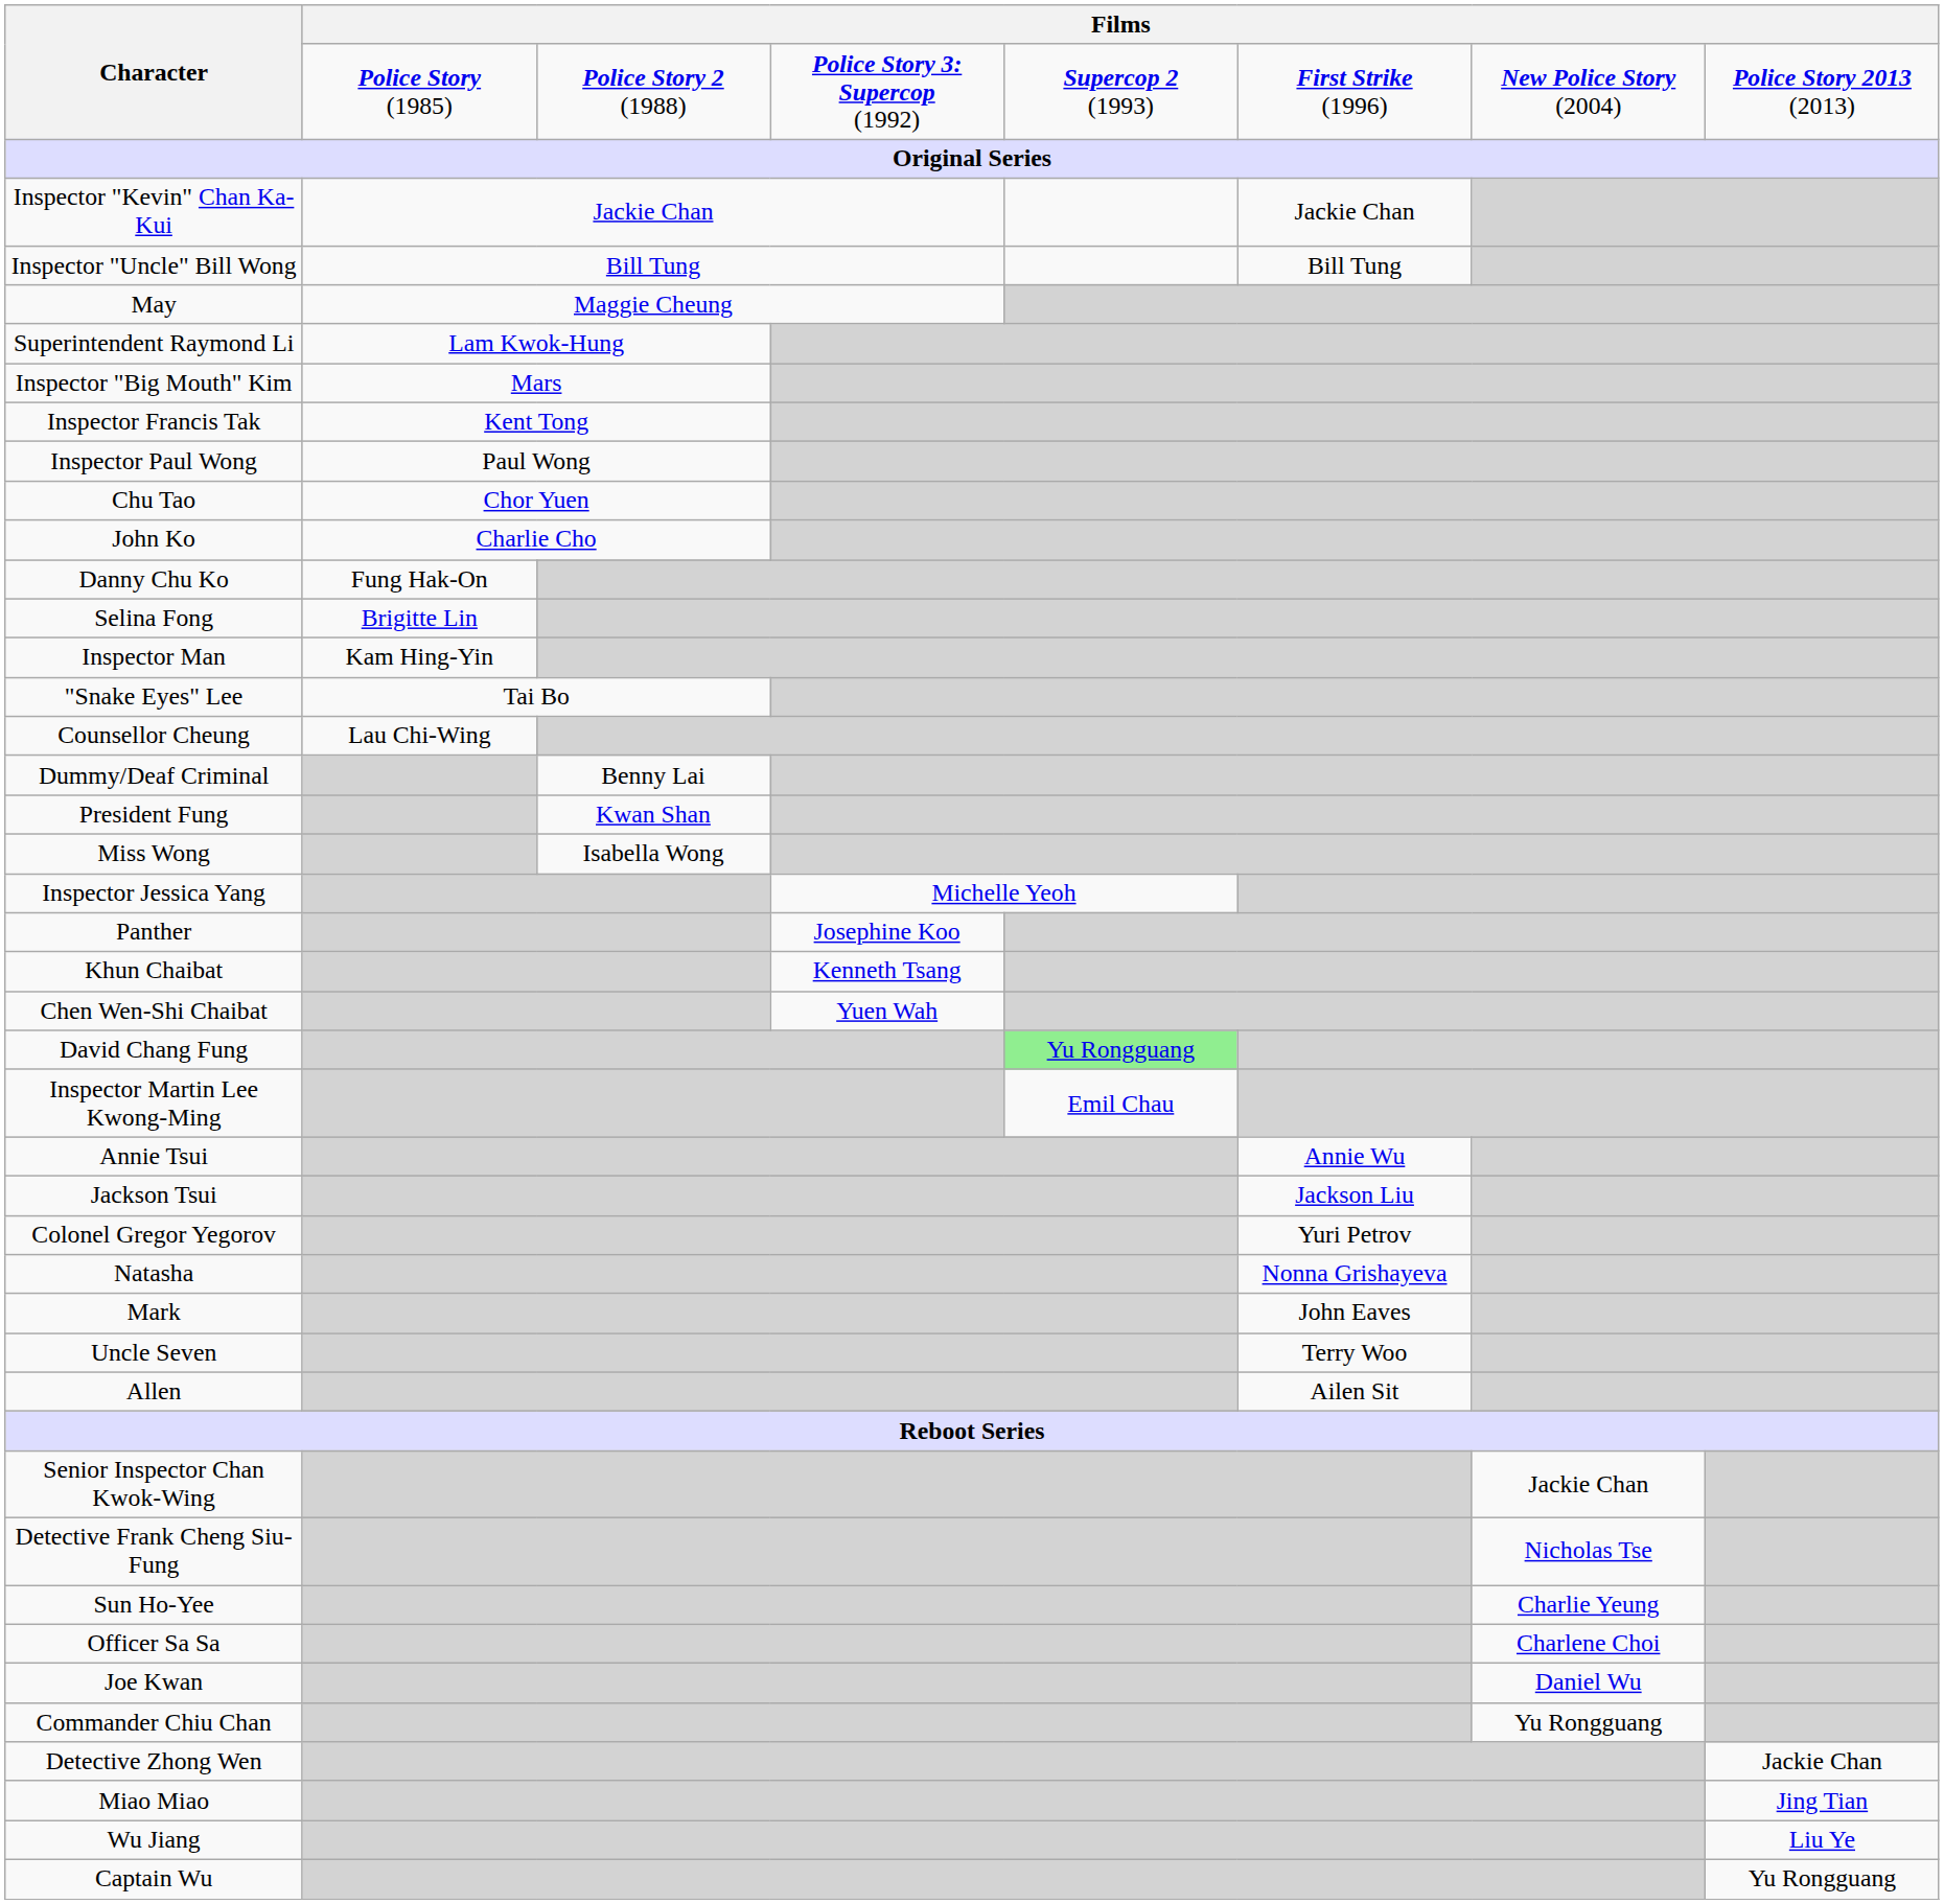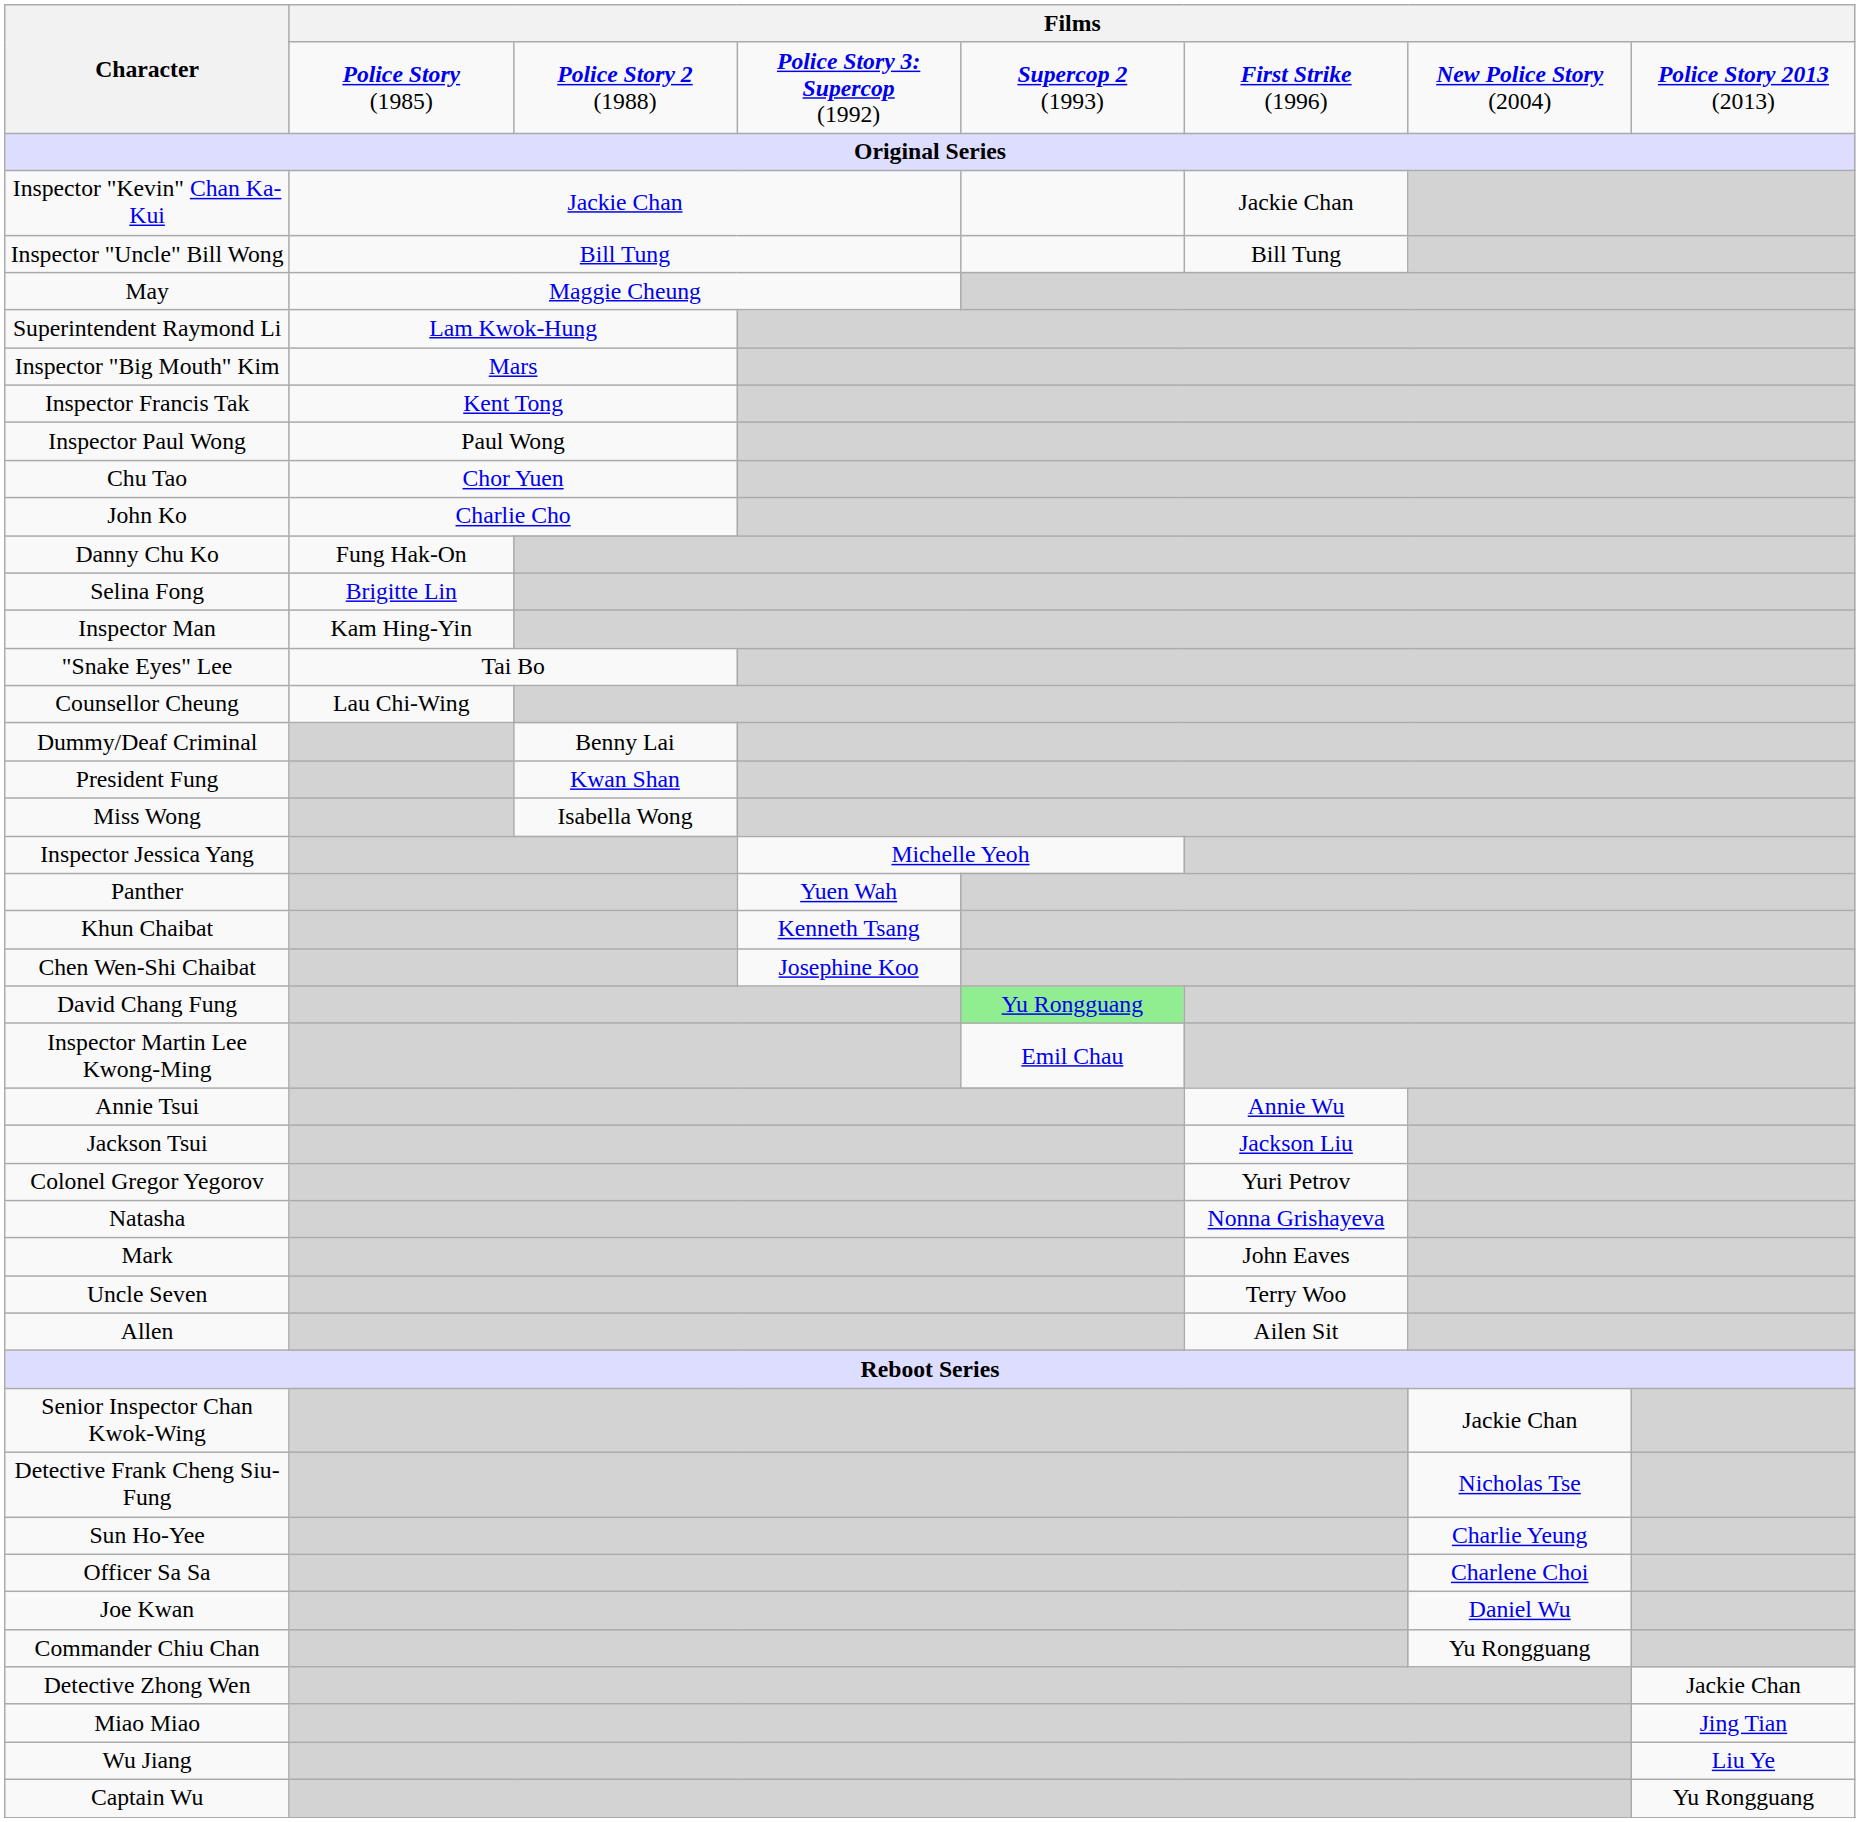Panther | column 4: Josephine Koo -> Yuen Wah
Chen Wen-Shi Chaibat | column 4: Yuen Wah -> Josephine Koo
